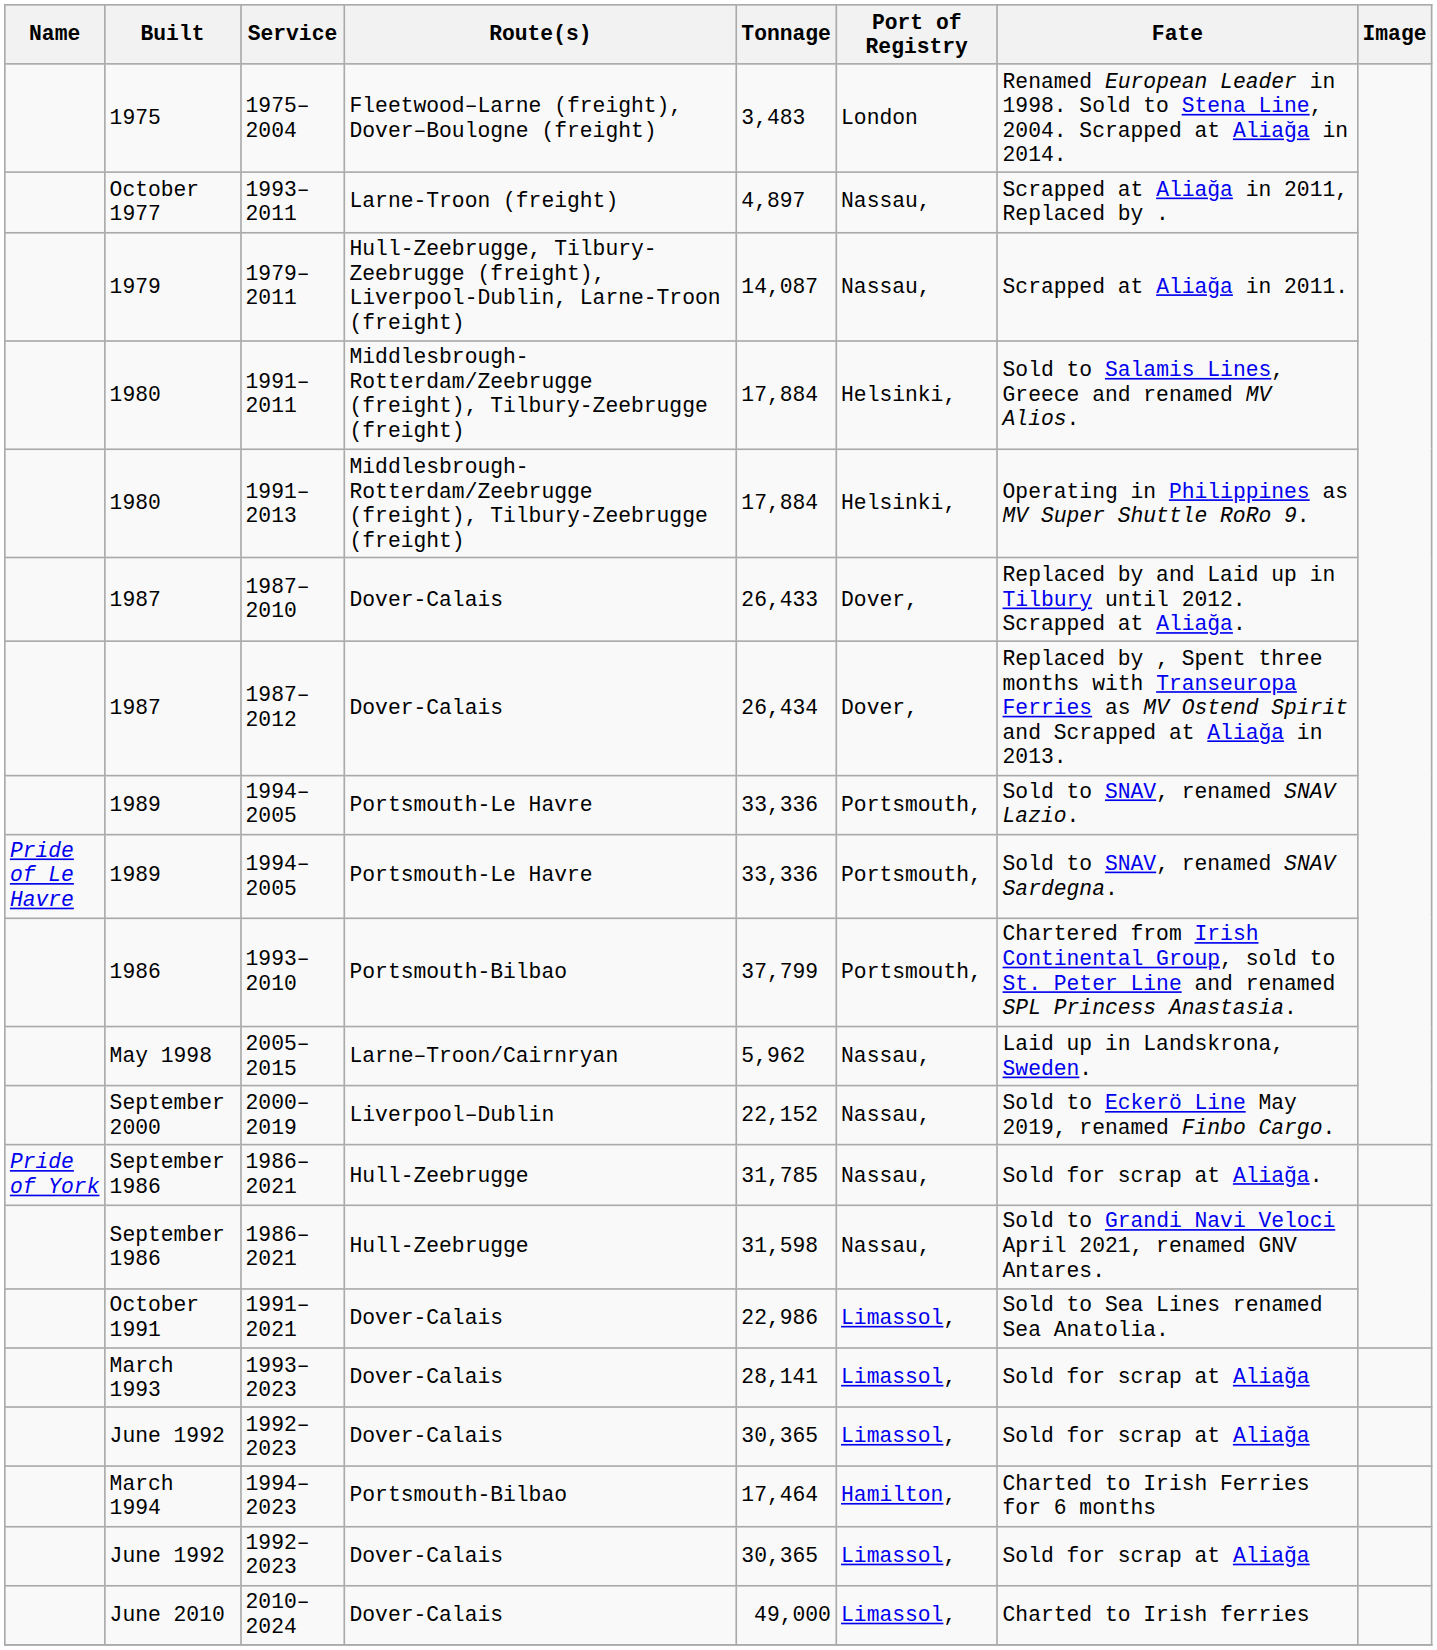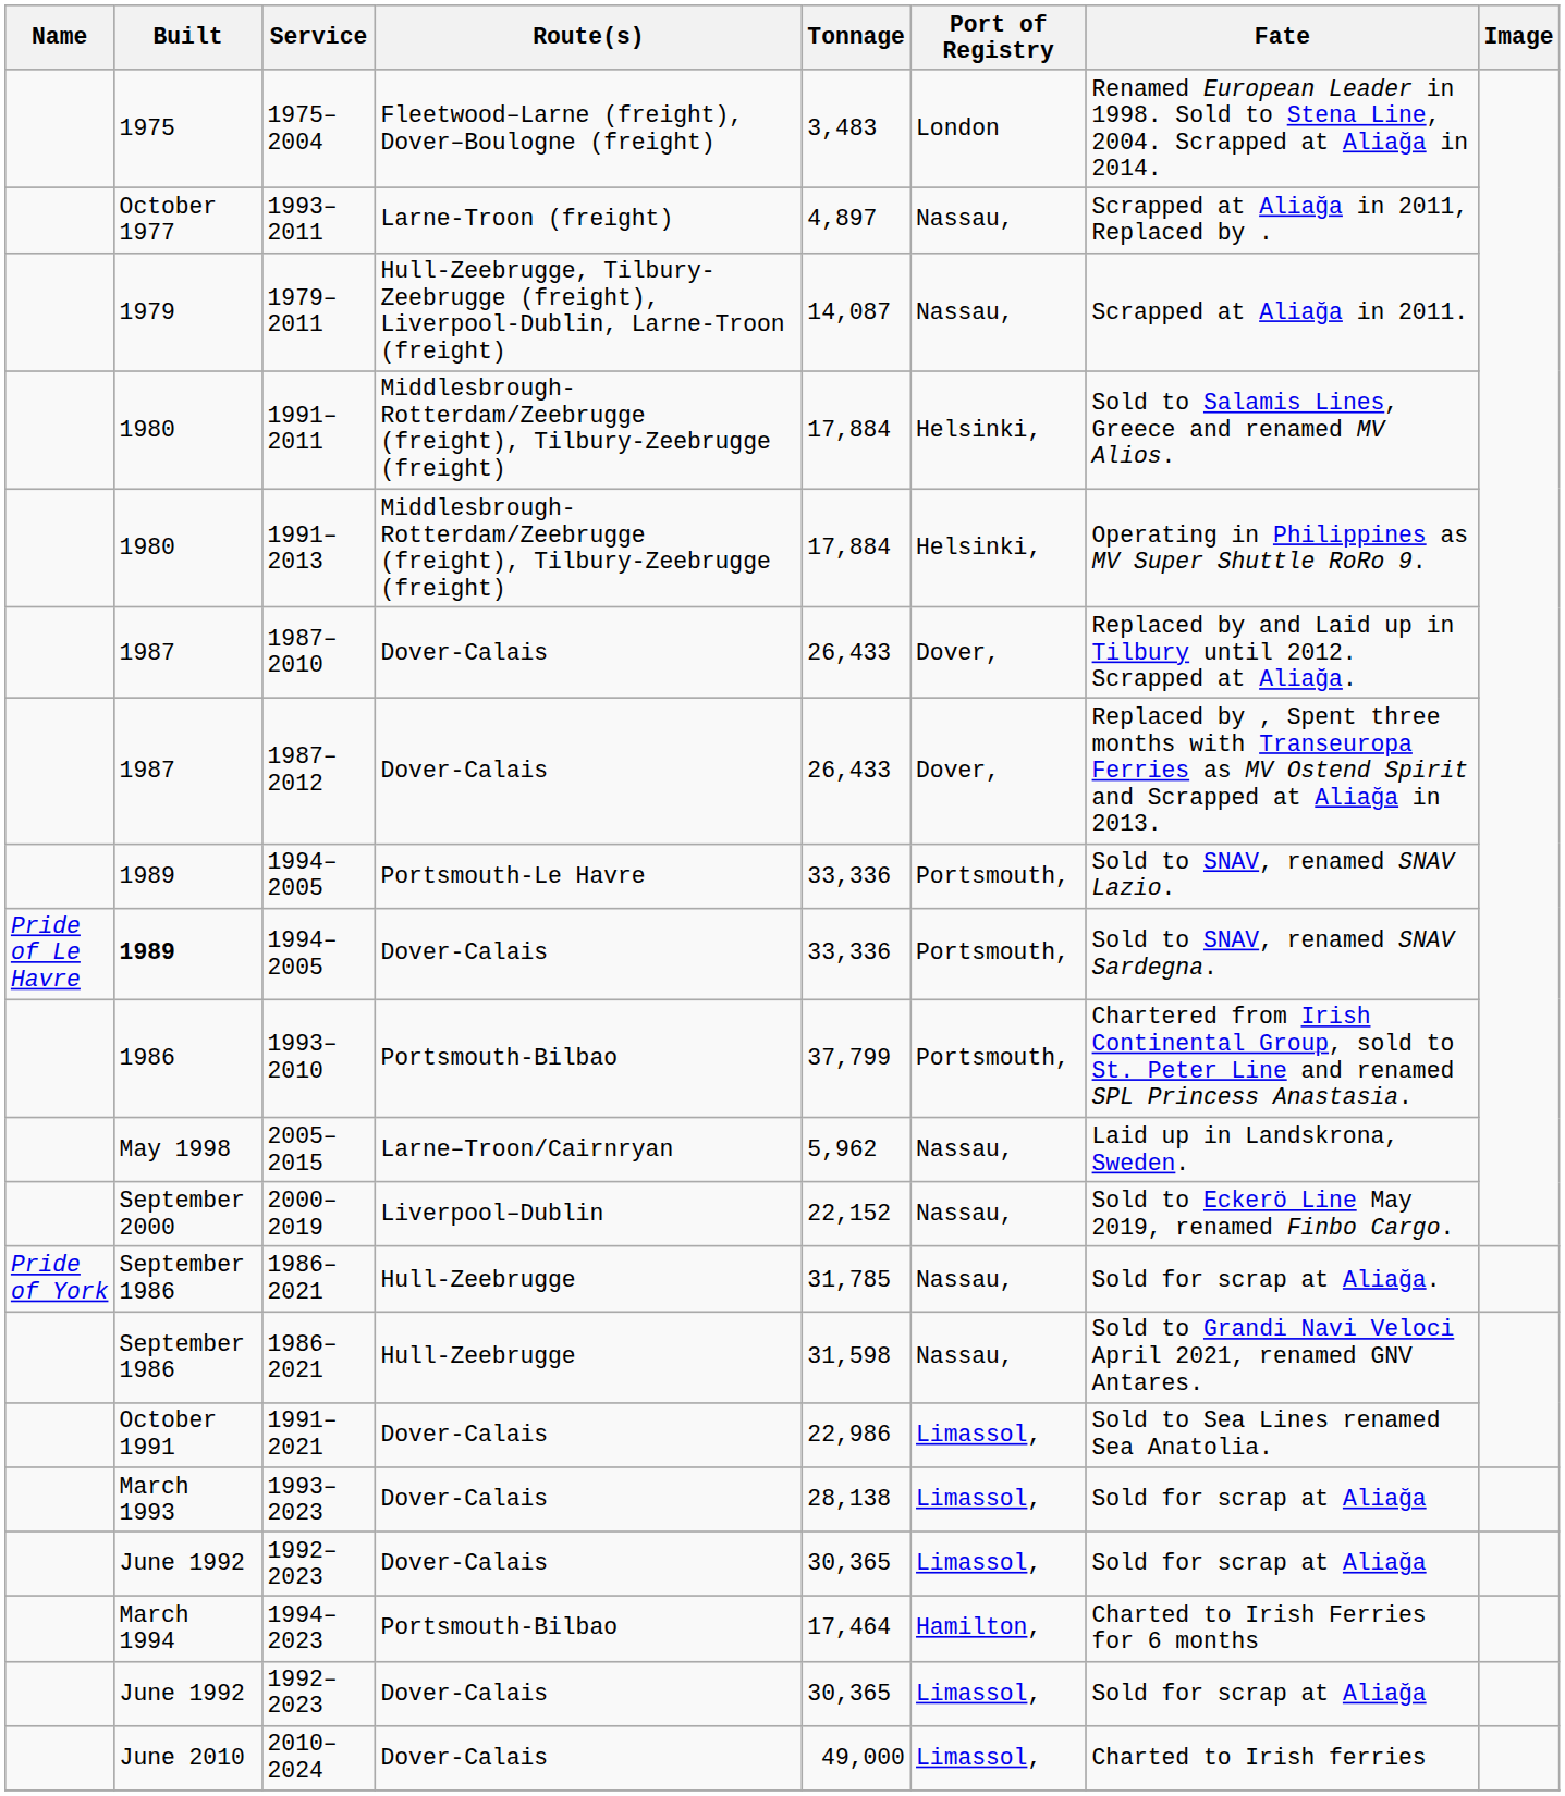1987–2012 | Tonnage: 26,434 -> 26,433
Pride of Le Havre / 1994–2005 | Built: normal -> bold
Pride of Le Havre / 1994–2005 | Route(s): Portsmouth-Le Havre -> Dover-Calais
1993–2023 | Tonnage: 28,141 -> 28,138
